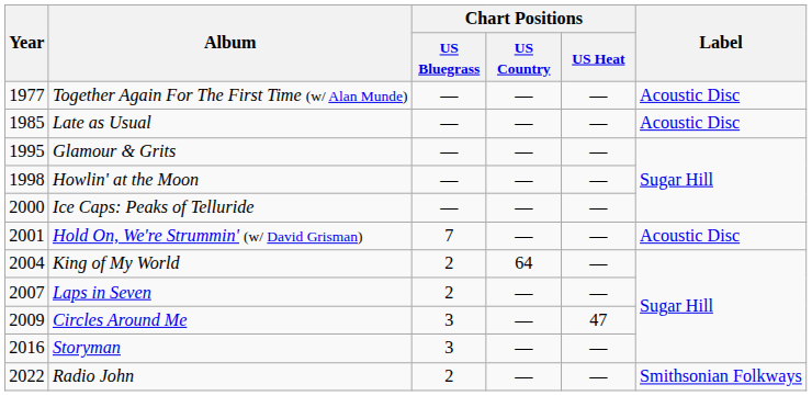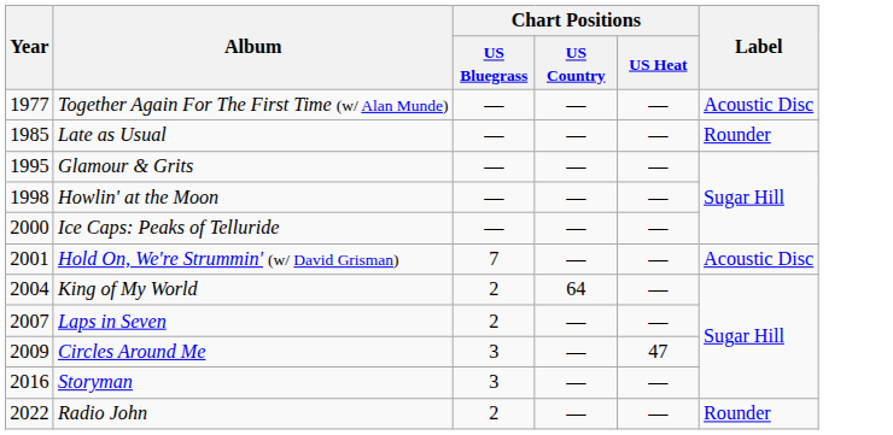Late as Usual | Label: Acoustic Disc -> Rounder
Radio John | Label: Smithsonian Folkways -> Rounder
